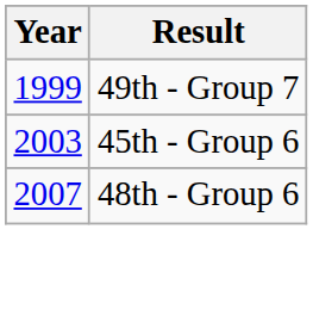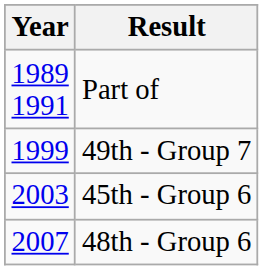+ row: 1989 1991 | Part of
